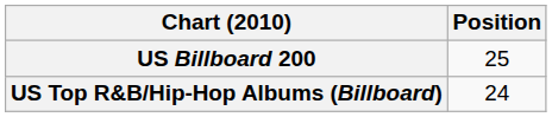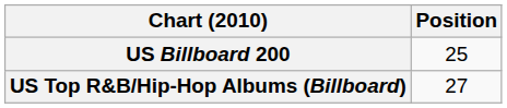US Top R&B/Hip-Hop Albums (Billboard) | Position: 24 -> 27
